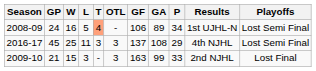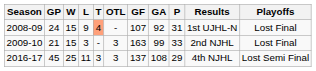2008-09 | W: 16 -> 15
2008-09 | L: 5 -> 9
2008-09 | GF: 106 -> 107
2008-09 | GA: 89 -> 92
2008-09 | P: 34 -> 31
2008-09 | Playoffs: Lost Semi Final -> Lost Final
rows swapped: 2009-10 <-> 2016-17
